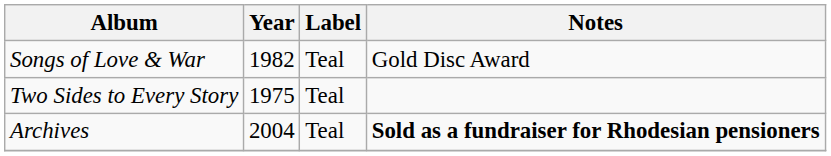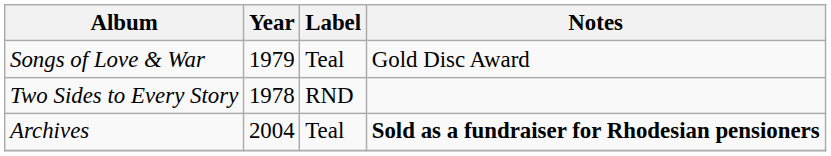Songs of Love & War | Year: 1982 -> 1979
Two Sides to Every Story | Year: 1975 -> 1978
Two Sides to Every Story | Label: Teal -> RND
